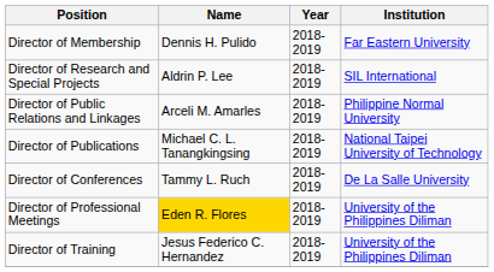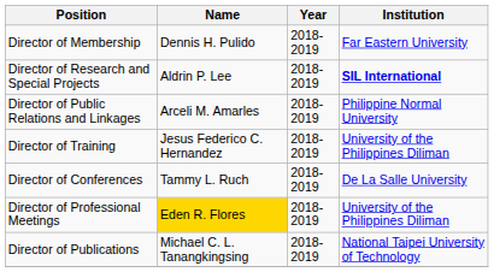Director of Research and Special Projects | Institution: normal -> bold
rows swapped: Director of Publications <-> Director of Training
